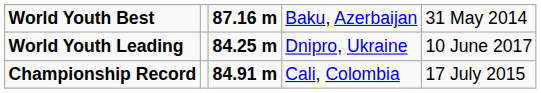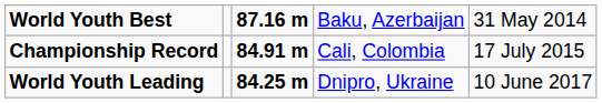rows swapped: Championship Record <-> World Youth Leading
